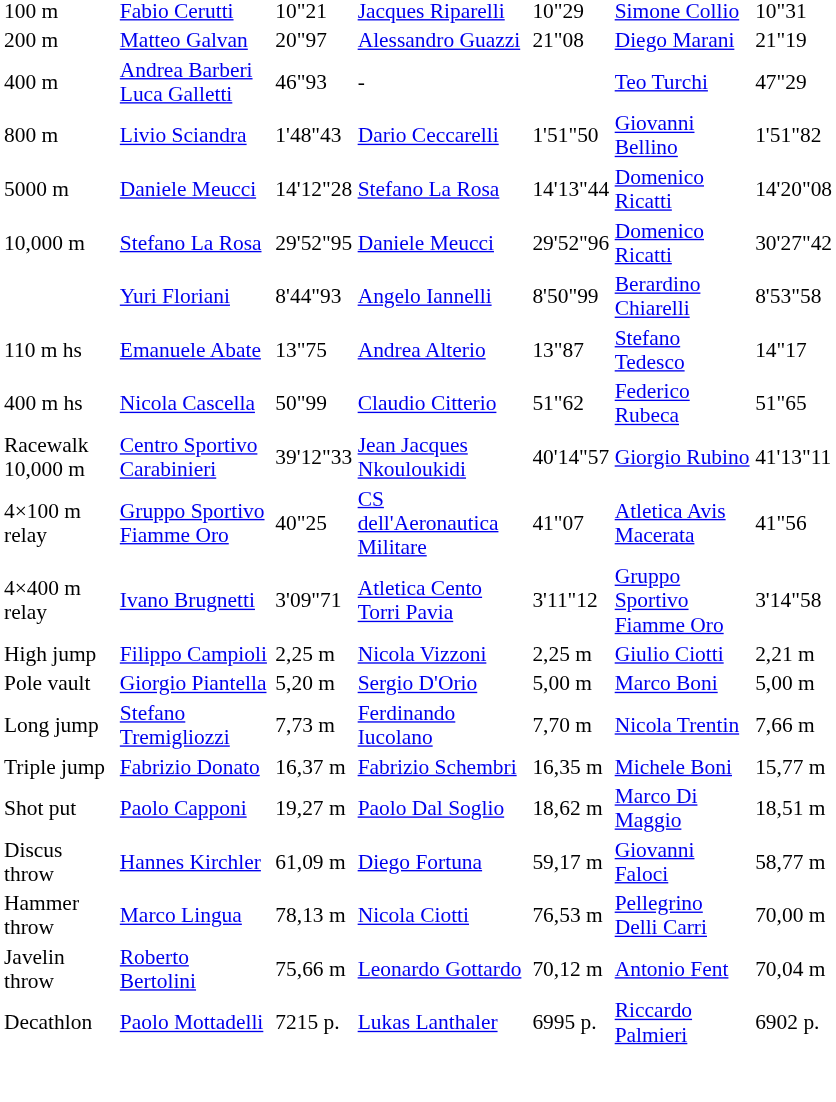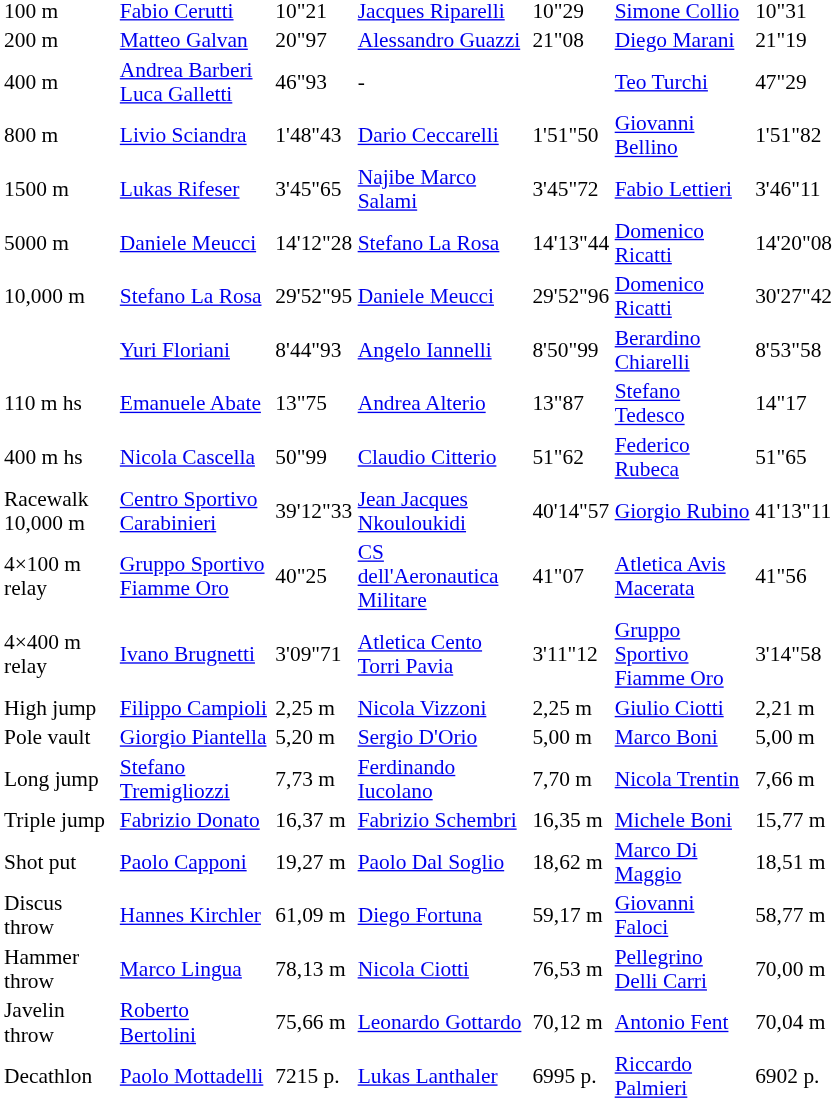+ row: 1500 m | Lukas Rifeser | 3'45"65 | Najibe Marco Salami | 3'45"72 | Fabio Lettieri | 3'46"11
